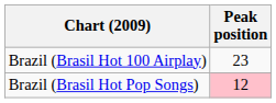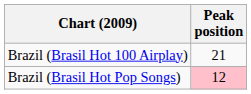Brazil (Brasil Hot 100 Airplay) | Peak position: 23 -> 21
